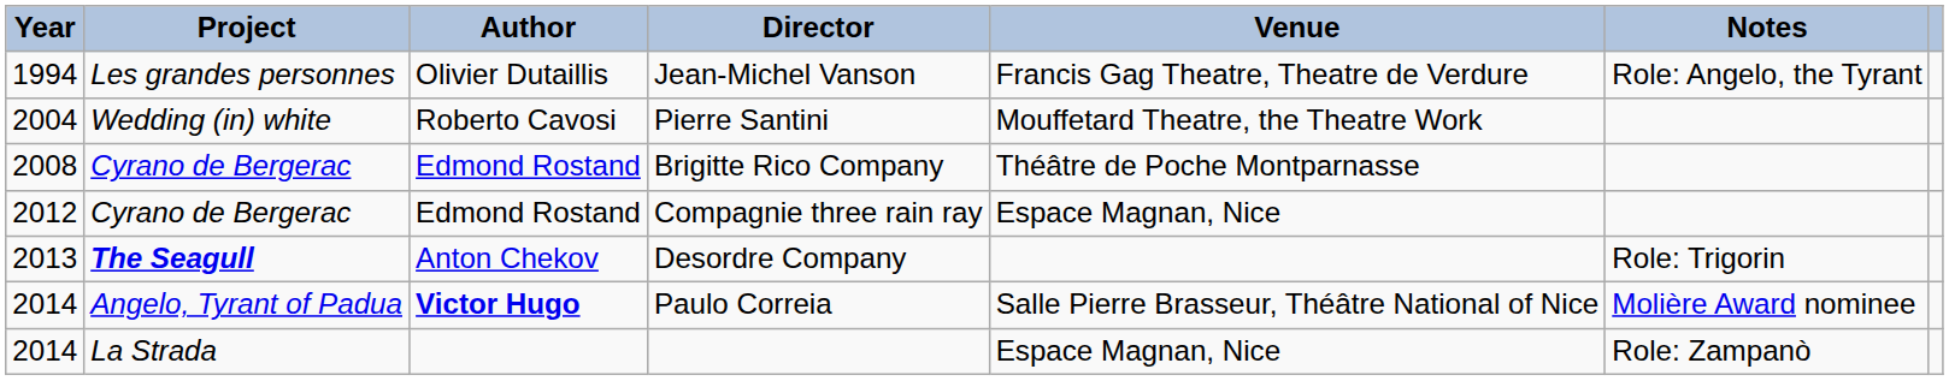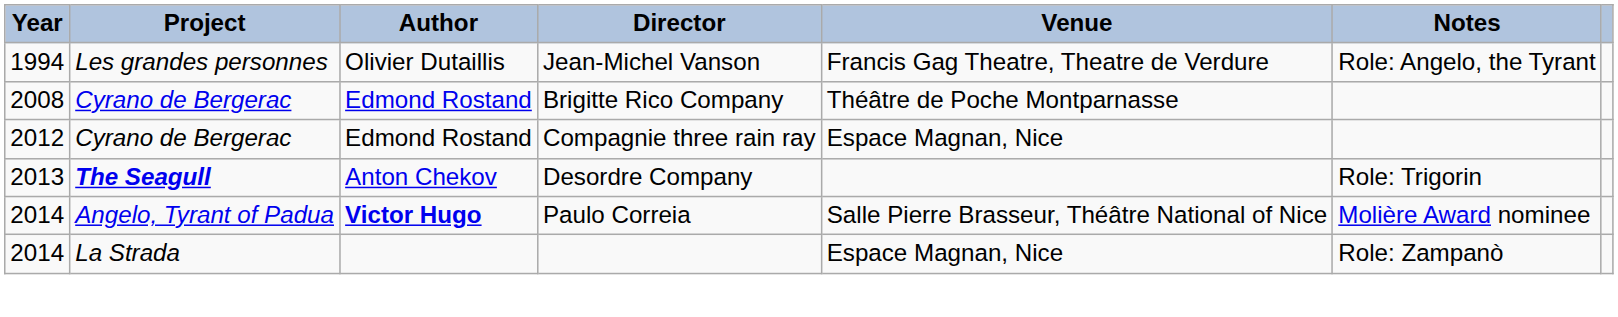- row: 2004 | Wedding (in) white | Roberto Cavosi | Pierre Santini | Mouffetard Theatre, the Theatre Work
